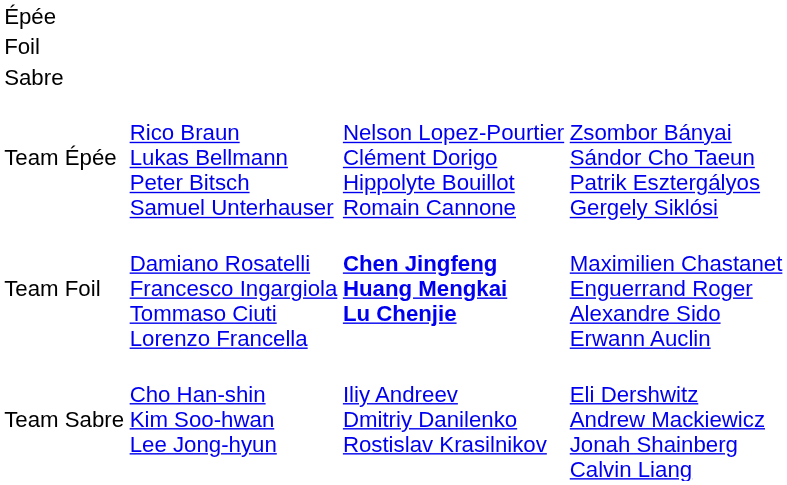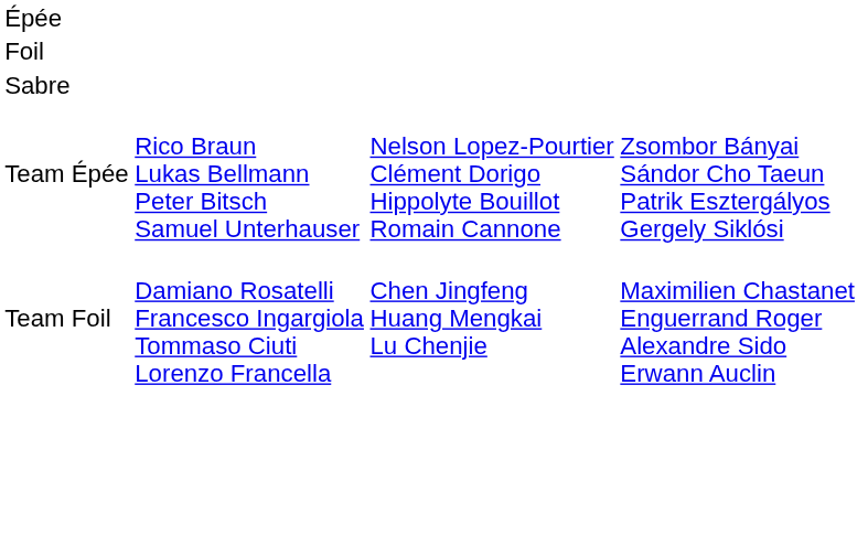Team Foil | column 3: bold -> normal
- row: Team Sabre | Cho Han-shin Kim Soo-hwan Lee Jong-hyun | Iliy Andreev Dmitriy Danilenko Rostislav Krasilnikov | Eli Dershwitz Andrew Mackiewicz Jonah Shainberg Calvin Liang
